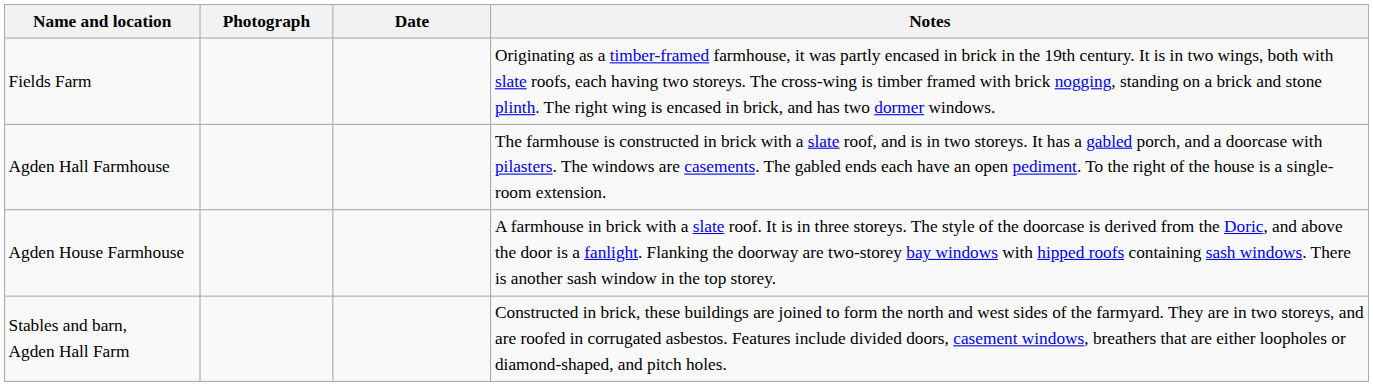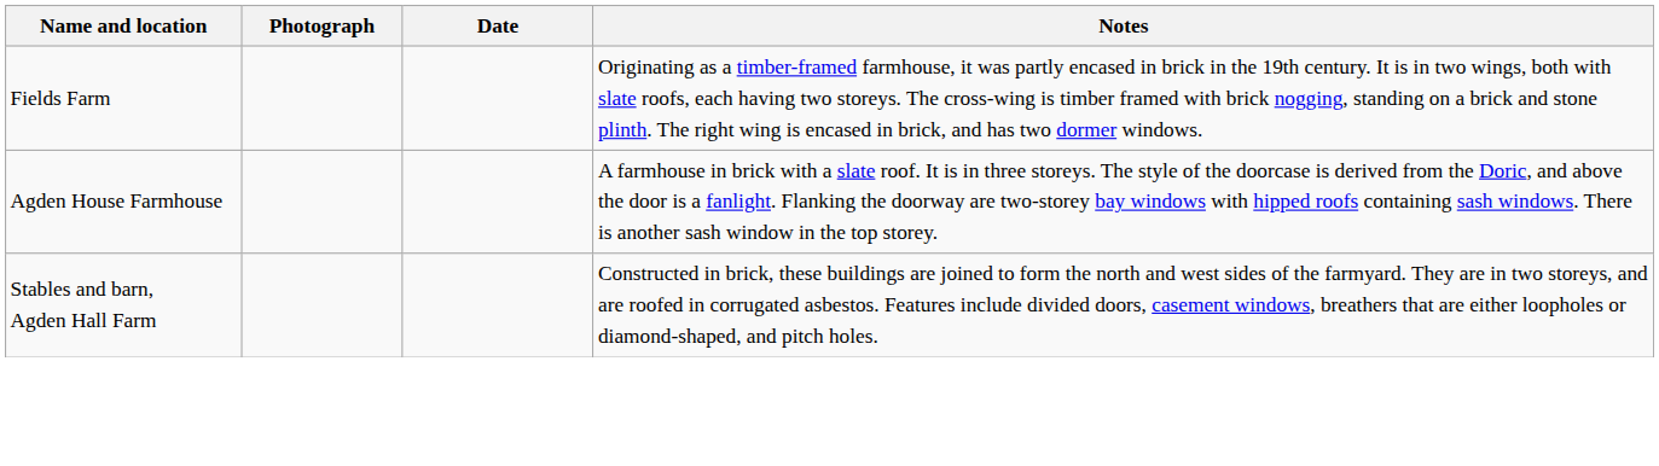- row: Agden Hall Farmhouse | The farmhouse is constructed in brick with a slate roof, and is in two storeys. It has a gabled porch, and a doorcase with pilasters. The windows are casements. The gabled ends each have an open pediment. To the right of the house is a single-room extension.
